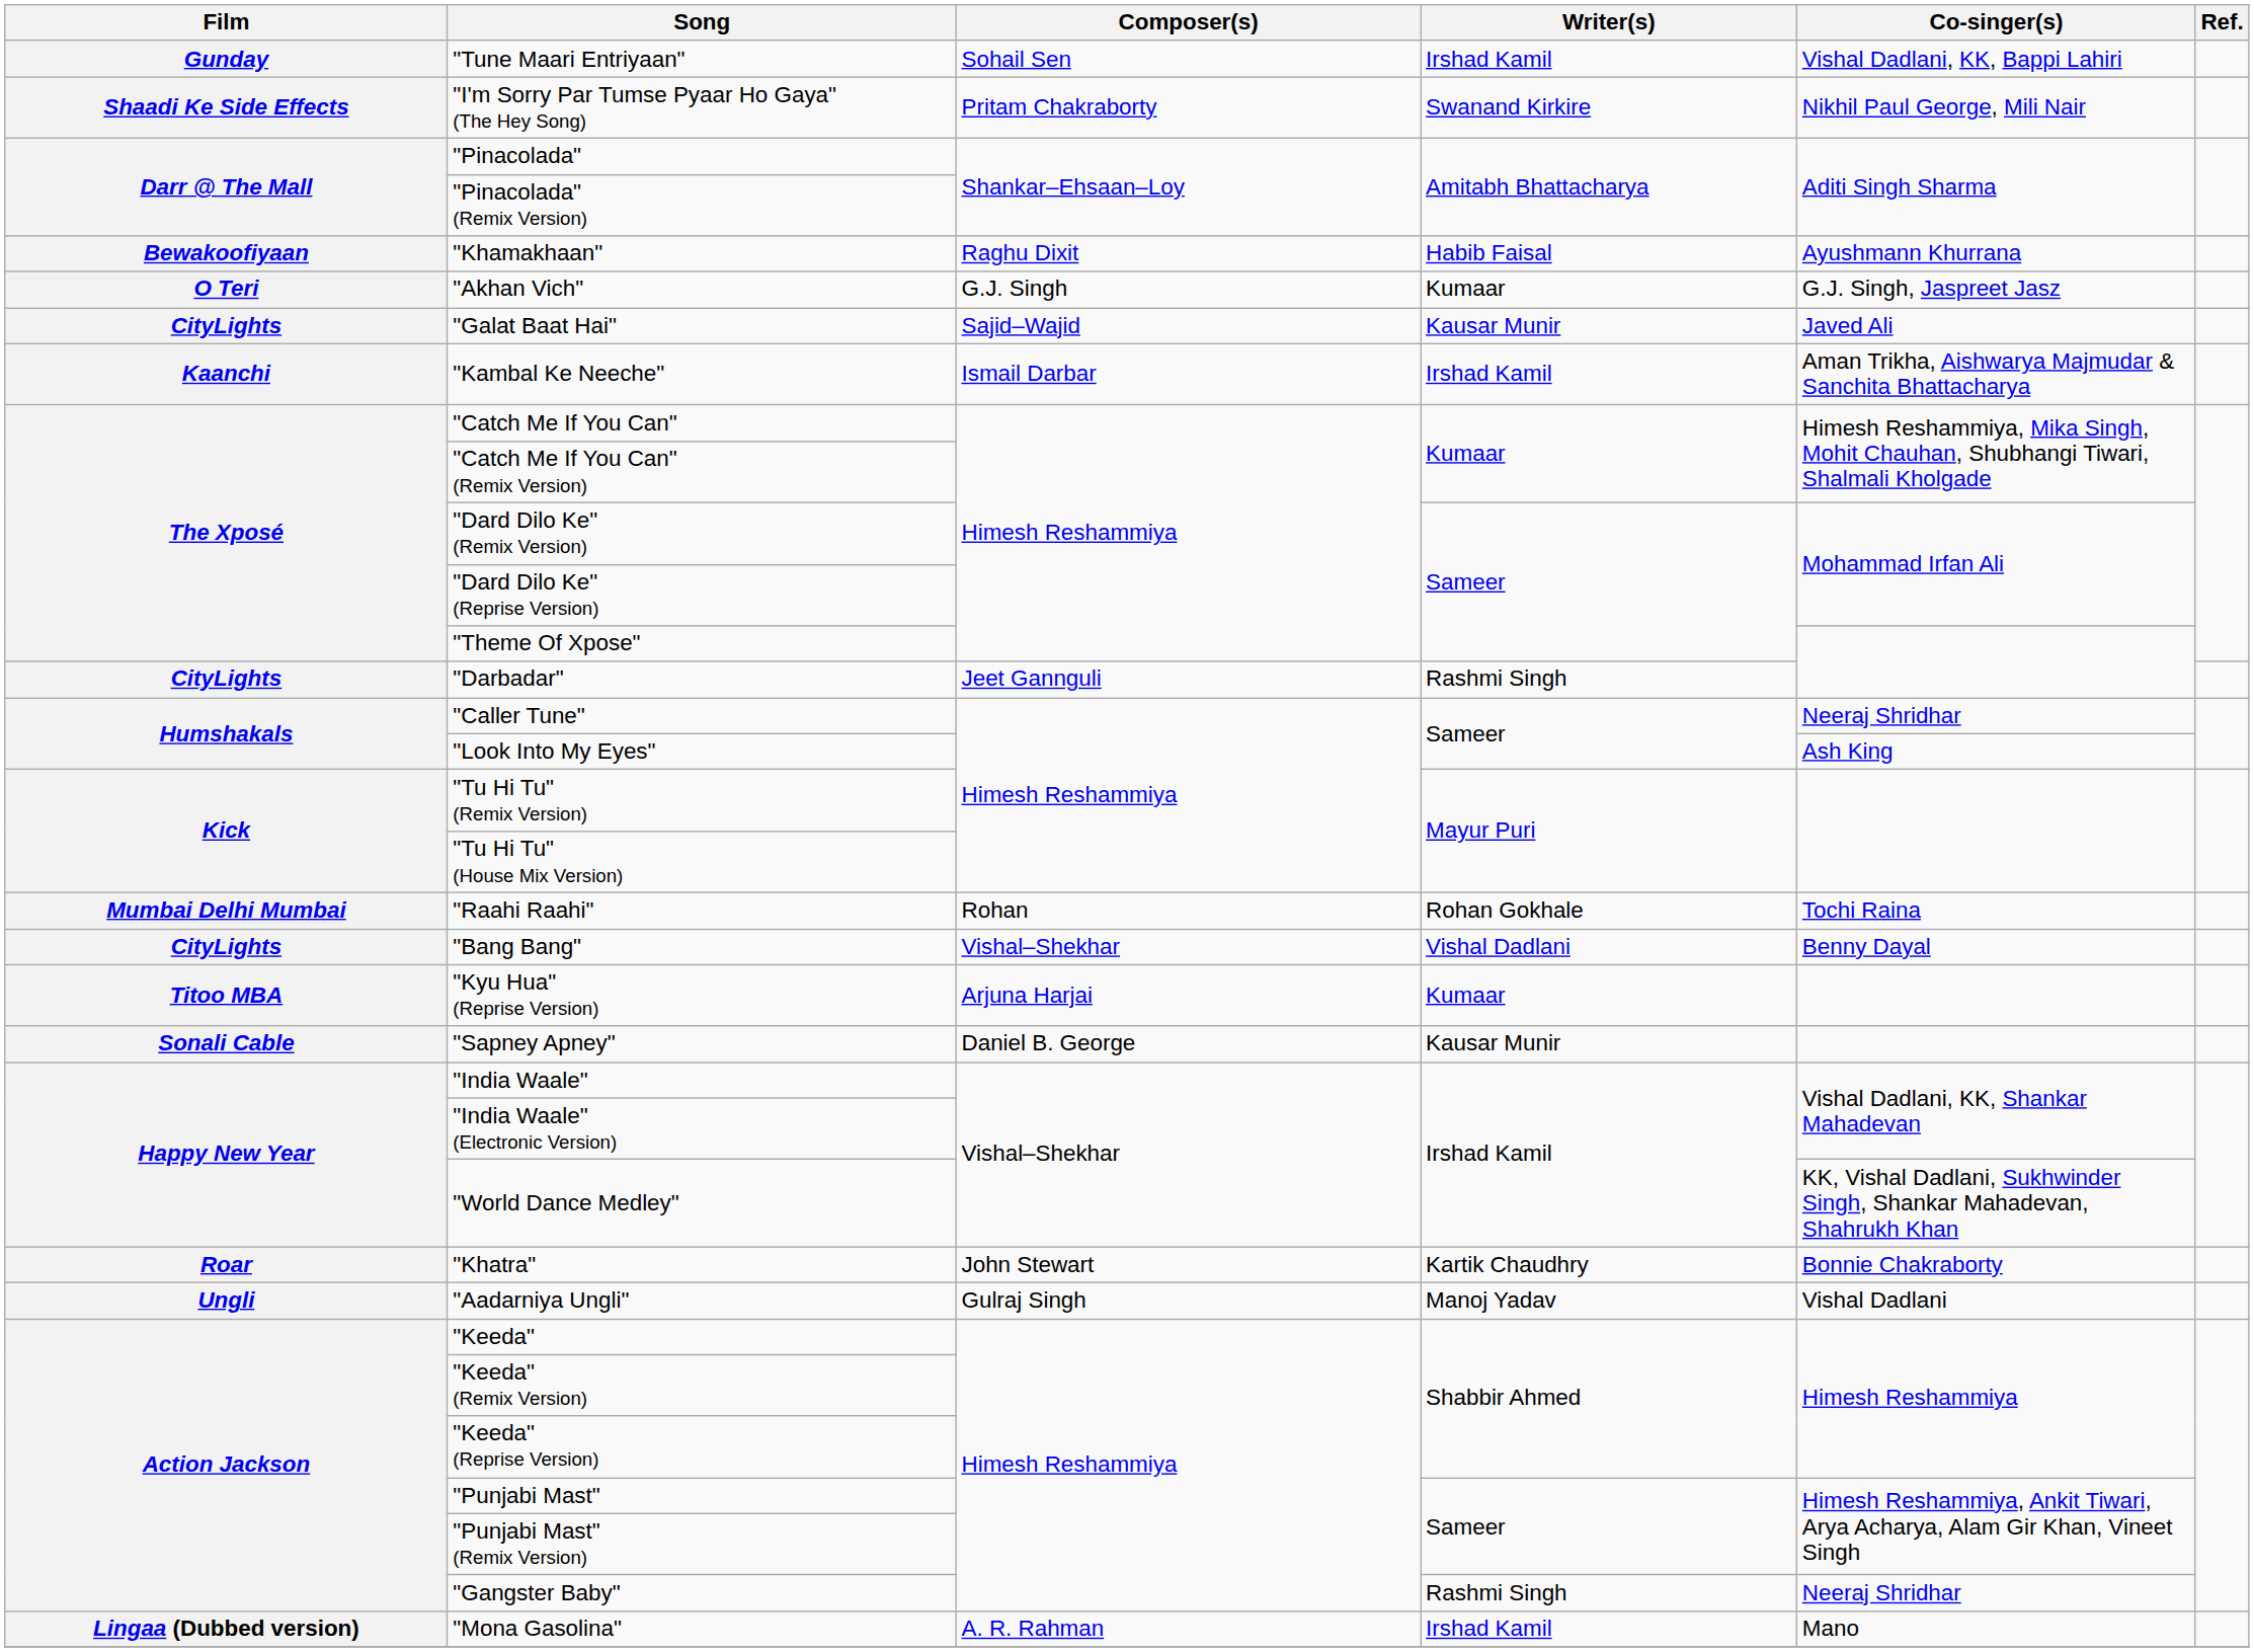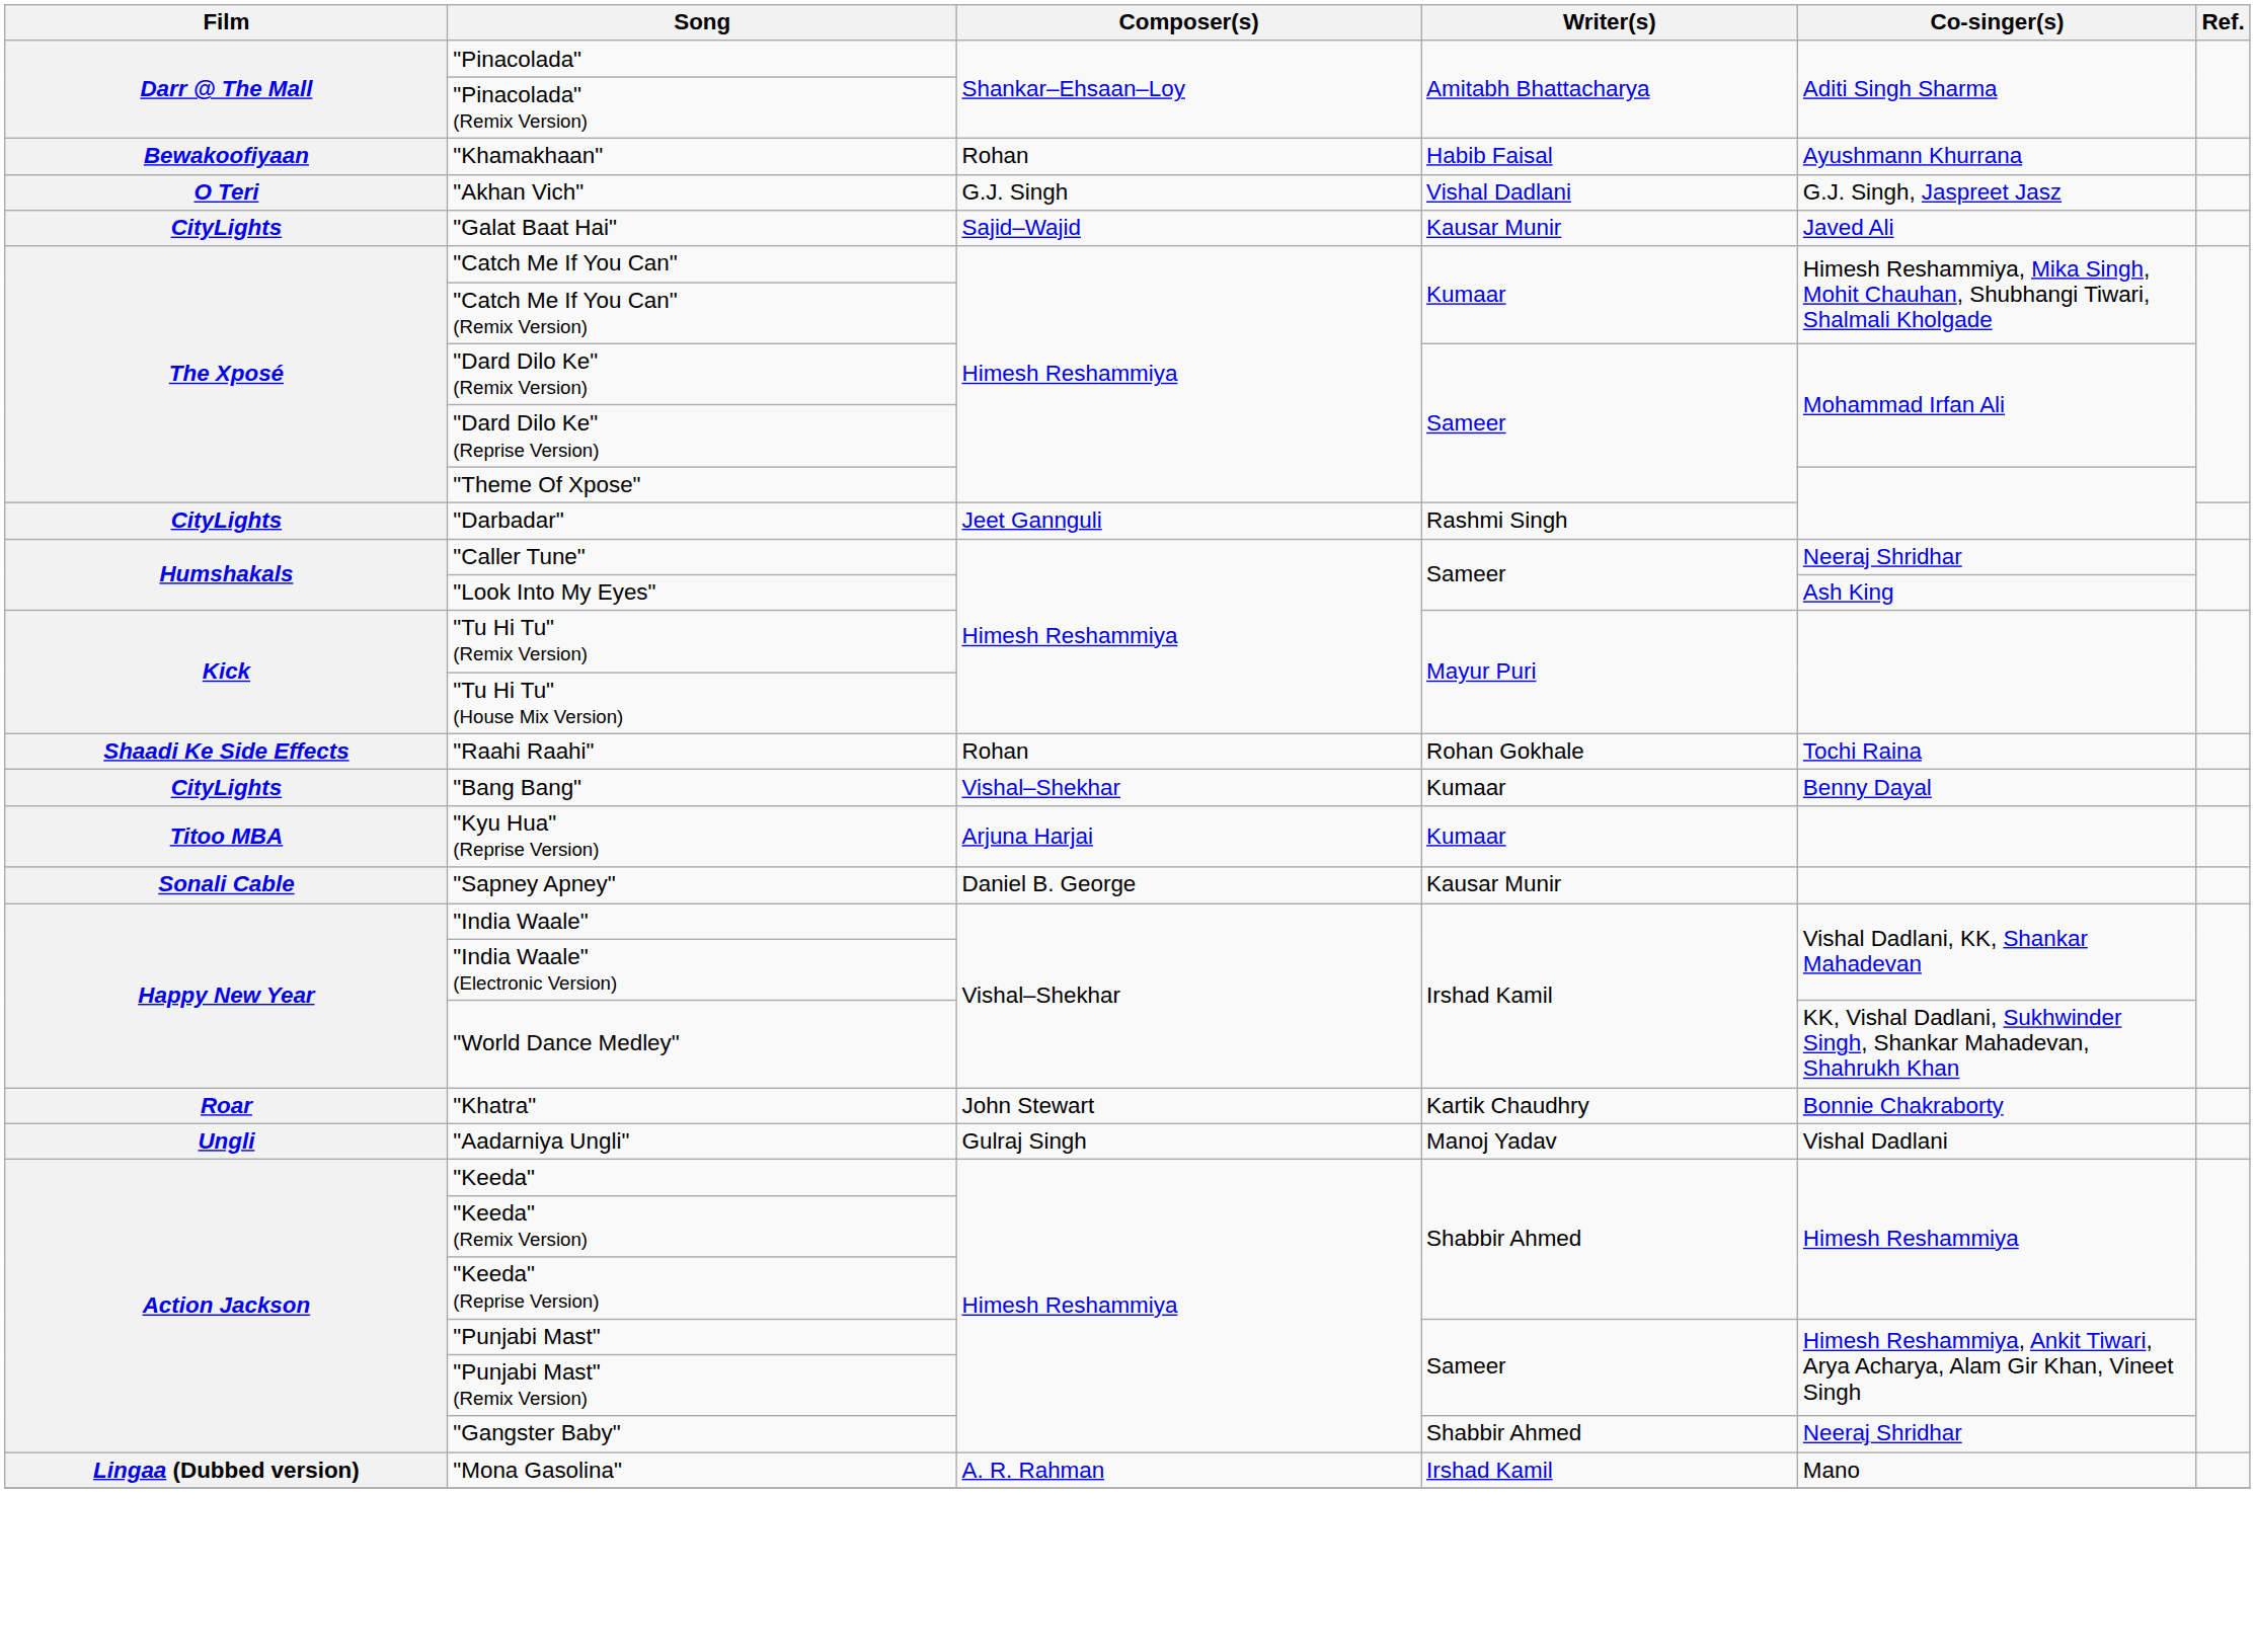- row: Gunday | "Tune Maari Entriyaan" | Sohail Sen | Irshad Kamil | Vishal Dadlani, KK, Bappi Lahiri
- row: Shaadi Ke Side Effects | "I'm Sorry Par Tumse Pyaar Ho Gaya" (The Hey Song) | Pritam Chakraborty | Swanand Kirkire | Nikhil Paul George, Mili Nair
"Khamakhaan" | Composer(s): Raghu Dixit -> Rohan
"Akhan Vich" | Writer(s): Kumaar -> Vishal Dadlani
- row: Kaanchi | "Kambal Ke Neeche" | Ismail Darbar | Irshad Kamil | Aman Trikha, Aishwarya Majmudar & Sanchita Bhattacharya
"Raahi Raahi" | Film: Mumbai Delhi Mumbai -> Shaadi Ke Side Effects
"Bang Bang" | Writer(s): Vishal Dadlani -> Kumaar
"Gangster Baby" | Writer(s): Rashmi Singh -> Shabbir Ahmed
